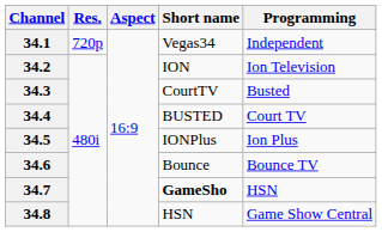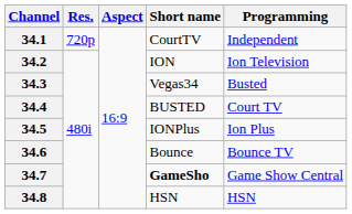34.1 | Short name: Vegas34 -> CourtTV
34.3 | Short name: CourtTV -> Vegas34
34.7 | Programming: HSN -> Game Show Central
34.8 | Programming: Game Show Central -> HSN
